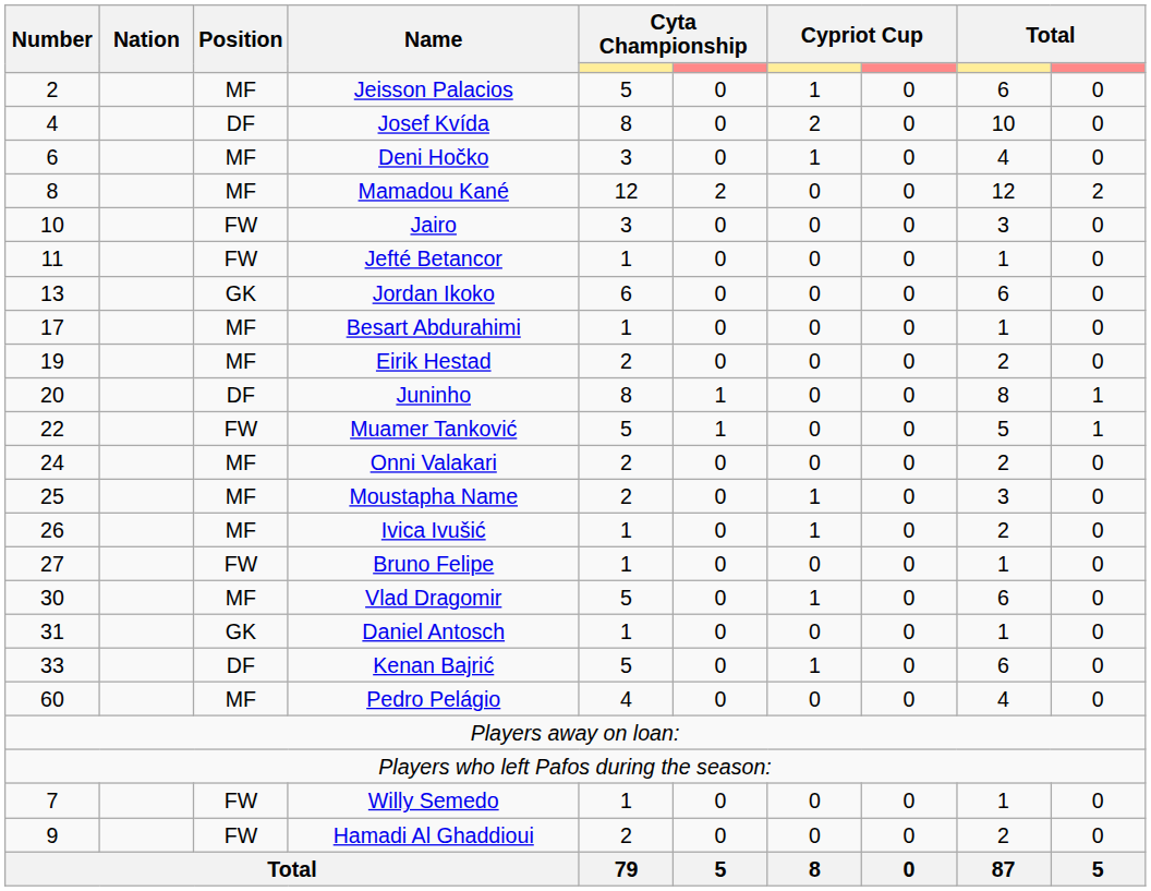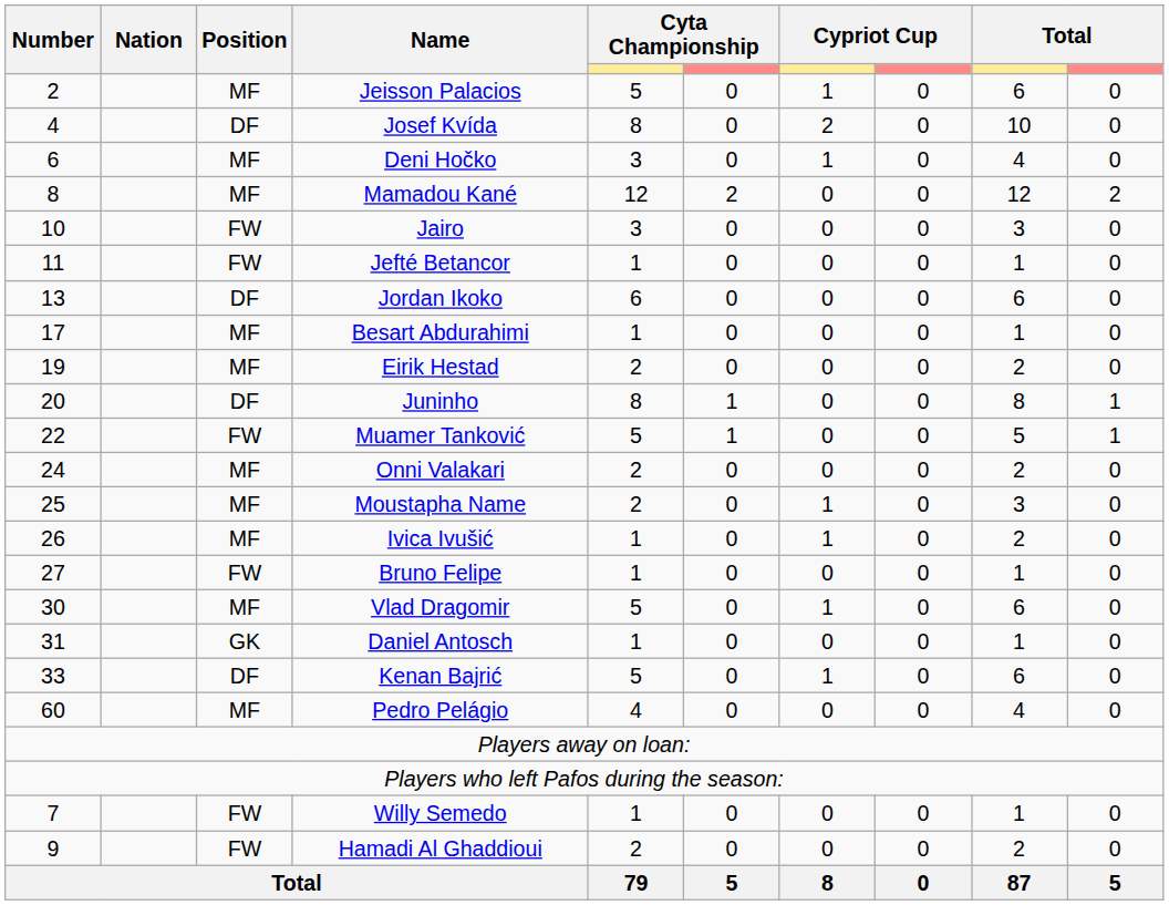Jordan Ikoko | Position: GK -> DF
